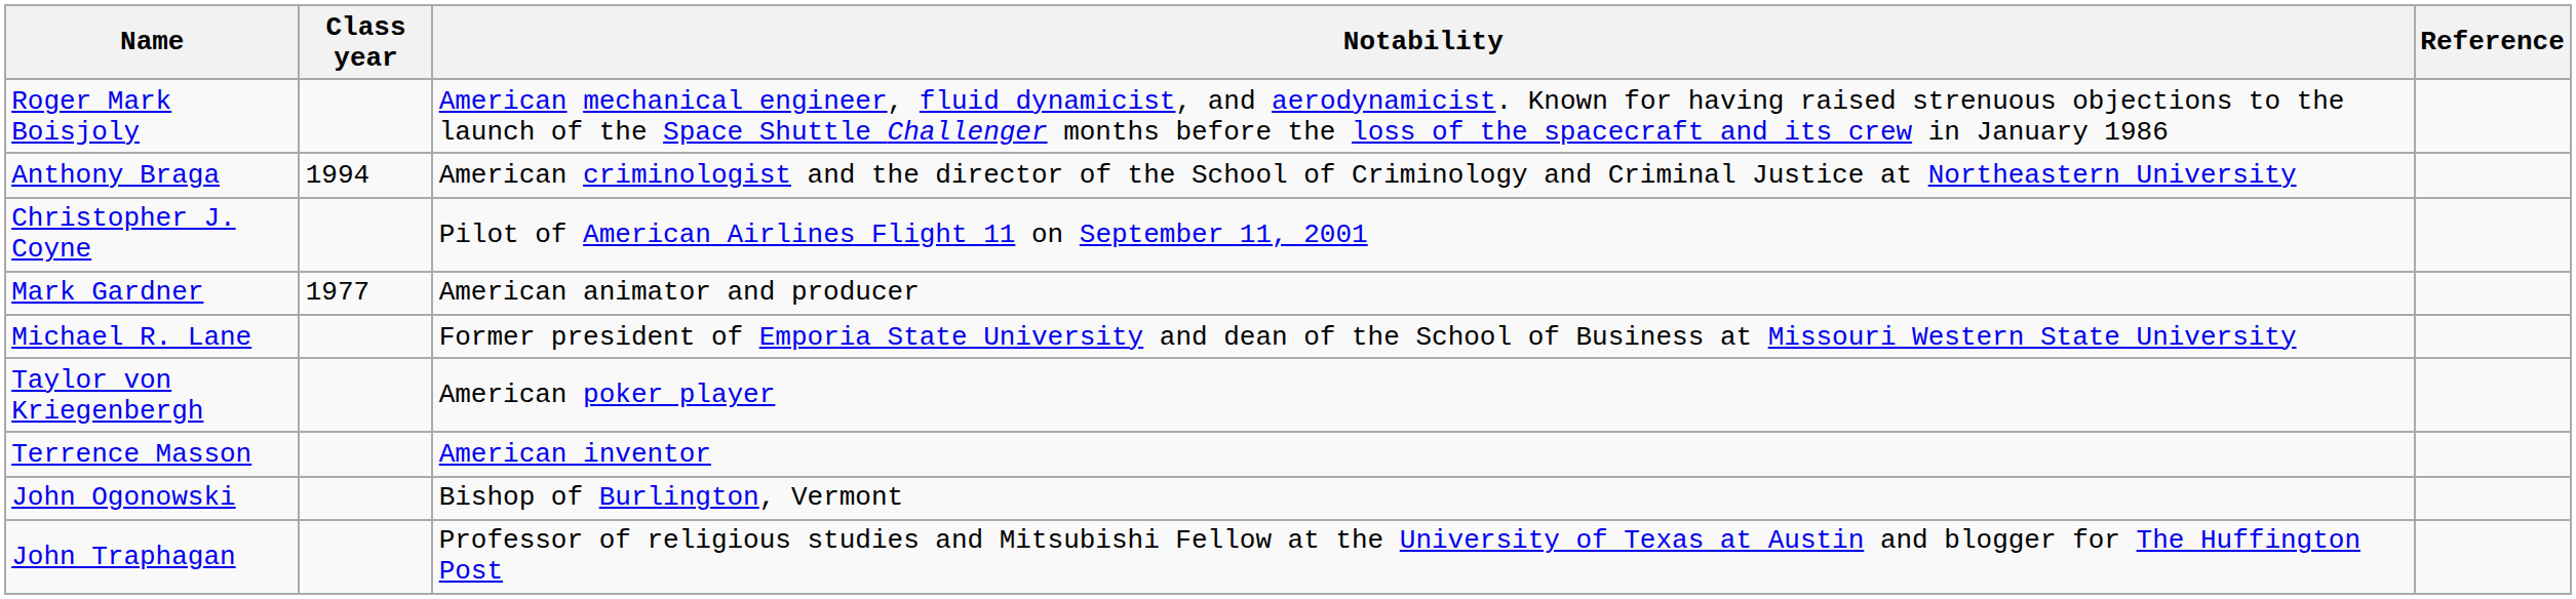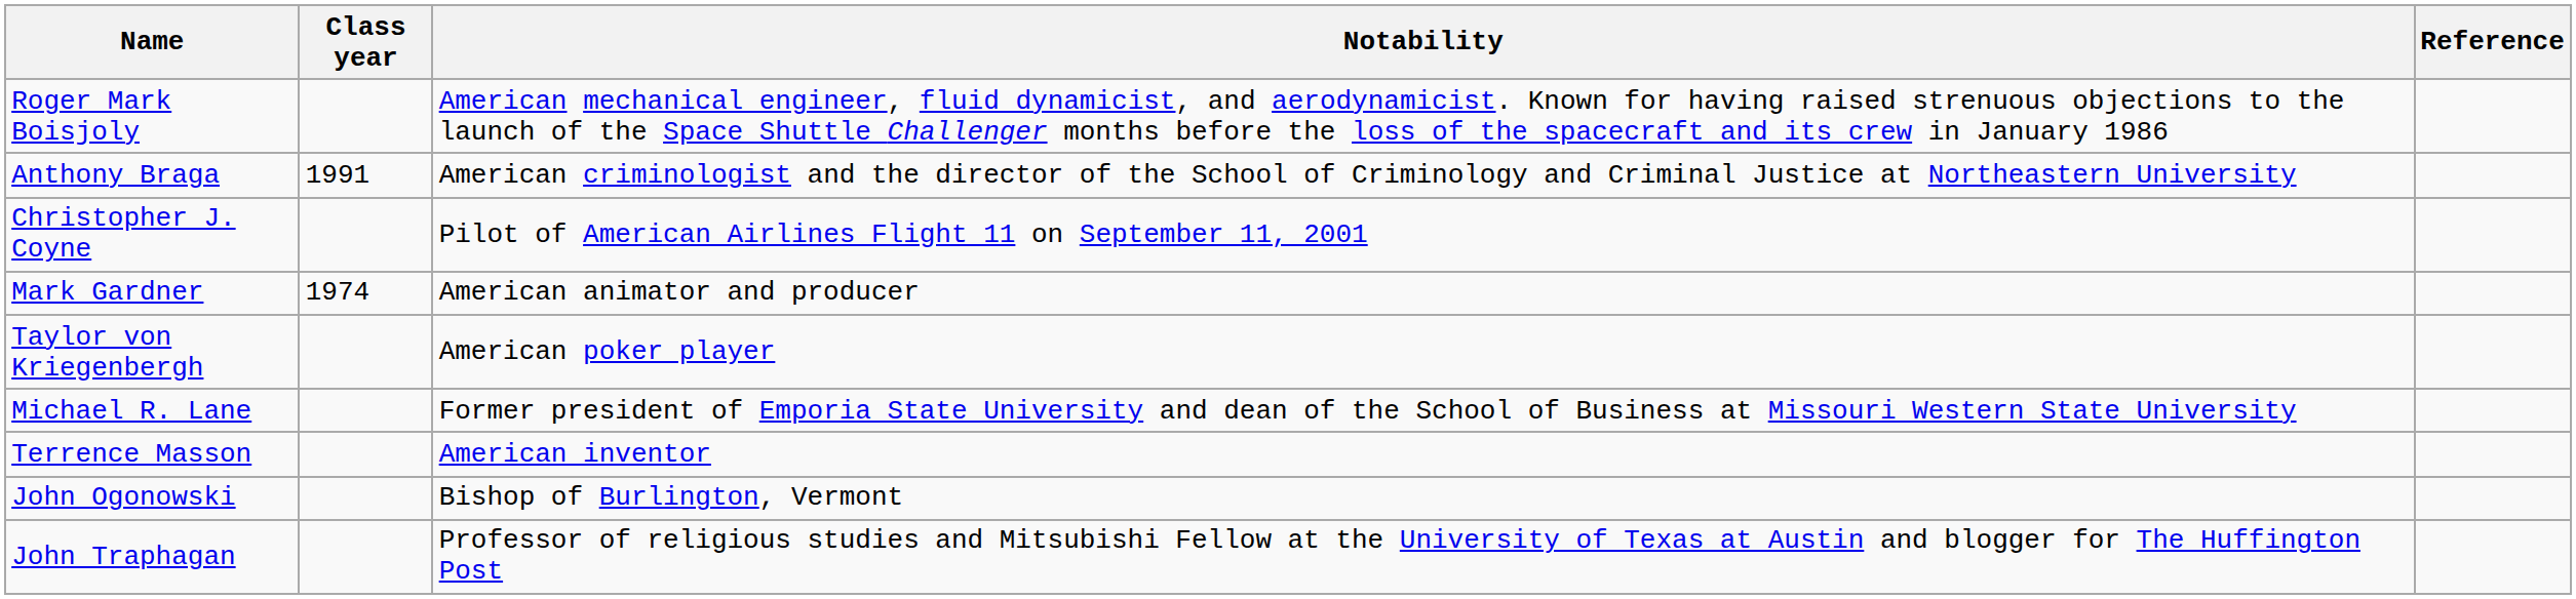Anthony Braga | Class year: 1994 -> 1991
Mark Gardner | Class year: 1977 -> 1974
rows swapped: Taylor von Kriegenbergh <-> Michael R. Lane
